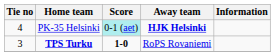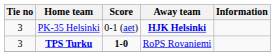PK-35 Helsinki | Tie no: 4 -> 3
PK-35 Helsinki | Score: paleturquoise background -> no background
